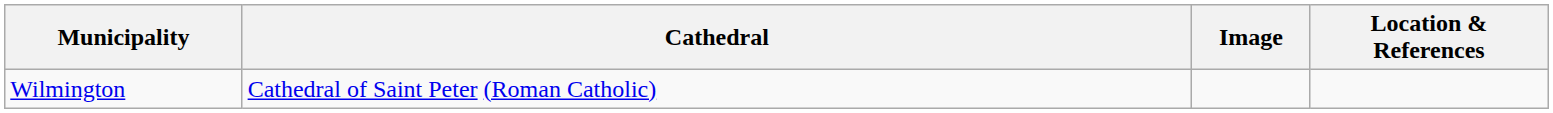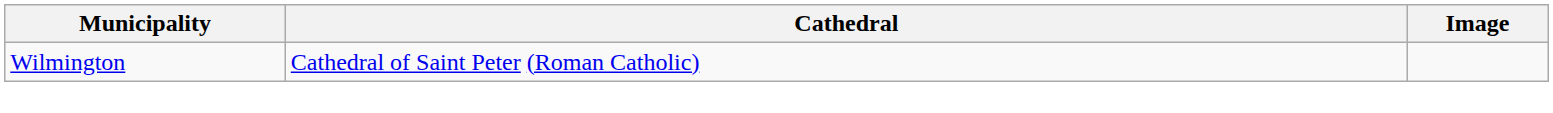- column: Location & References
